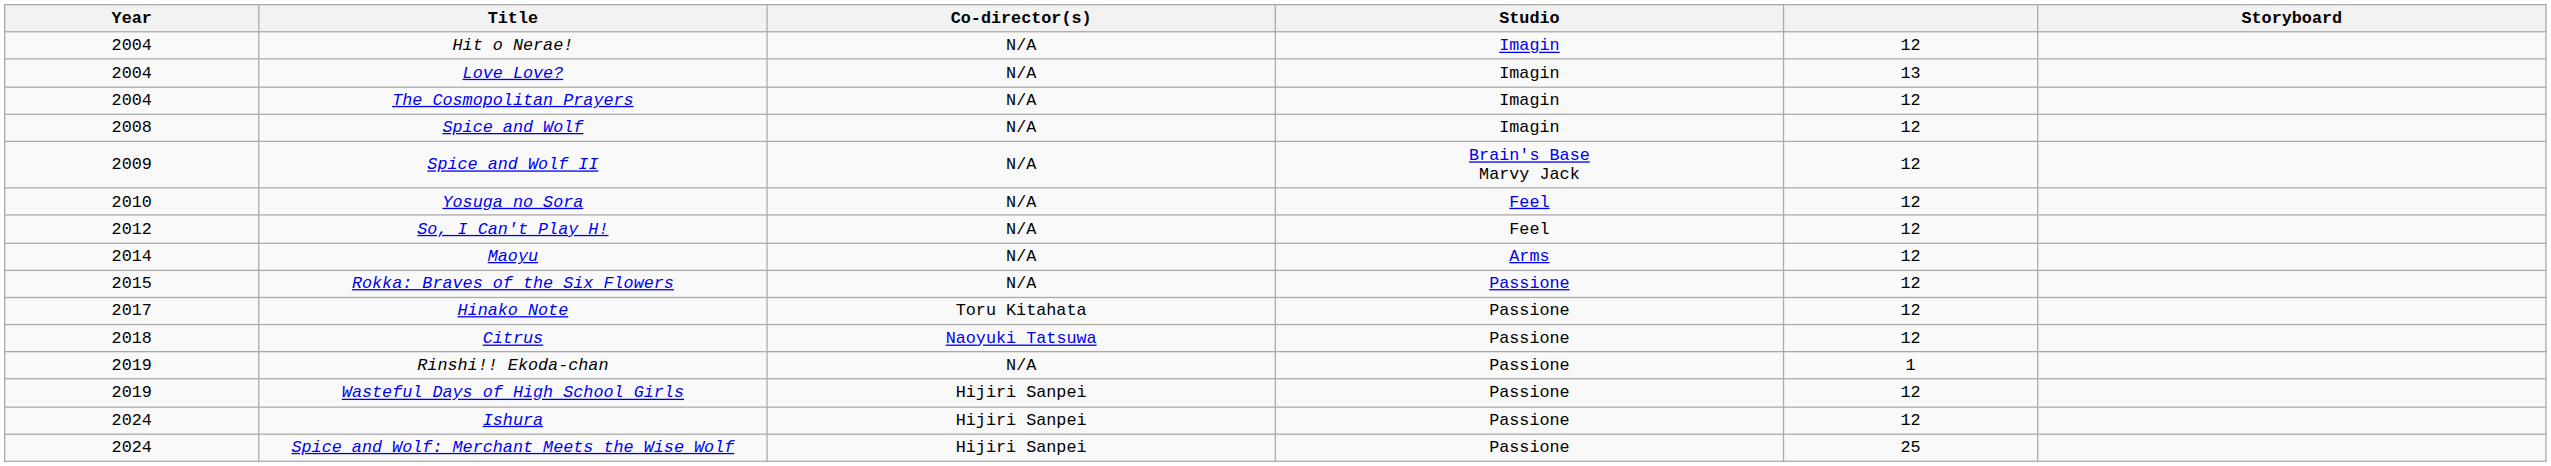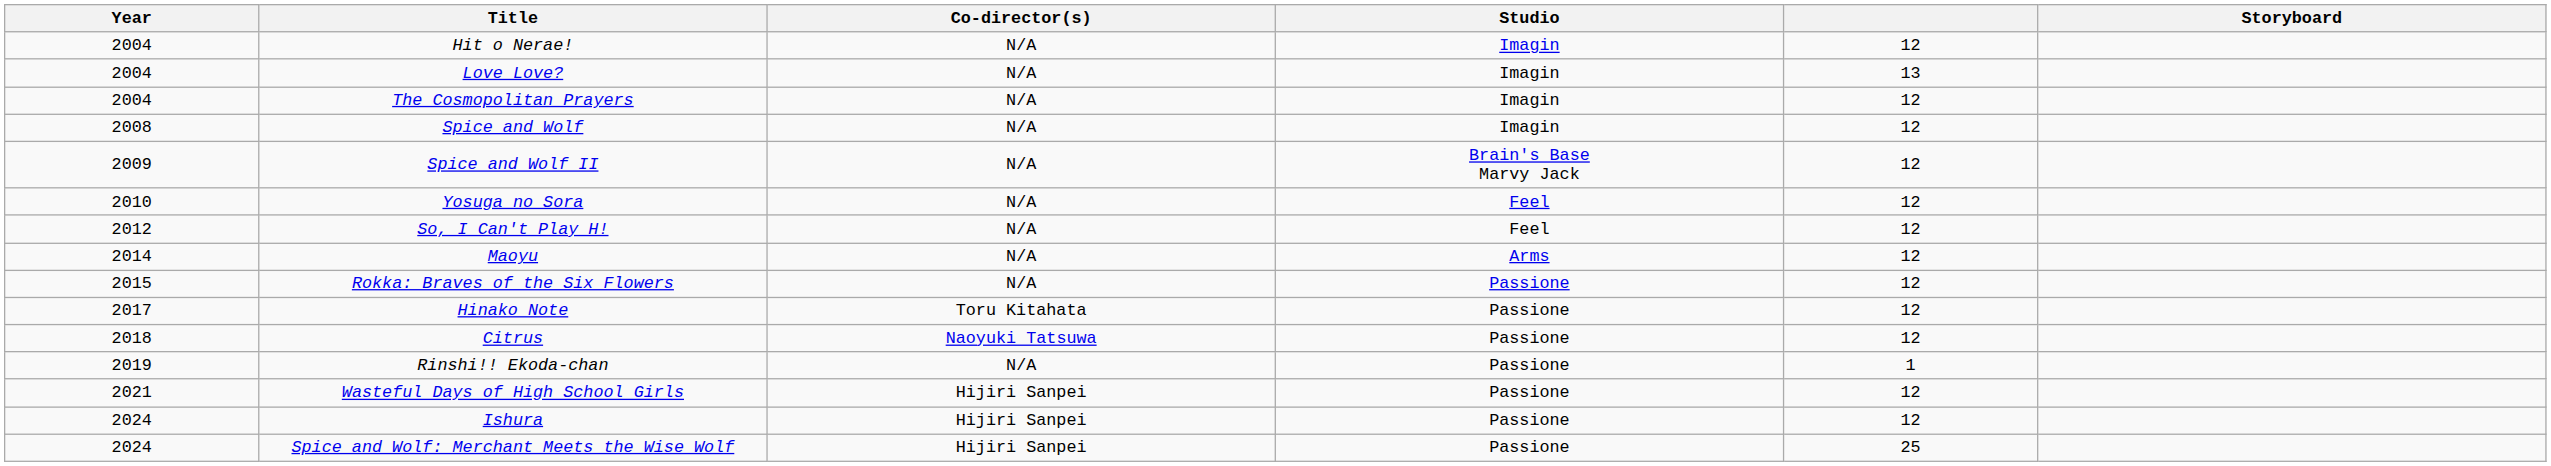Wasteful Days of High School Girls | Year: 2019 -> 2021
